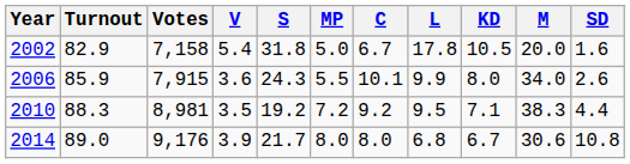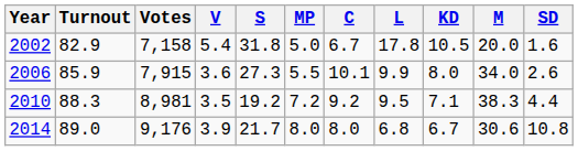2006 | S: 24.3 -> 27.3
